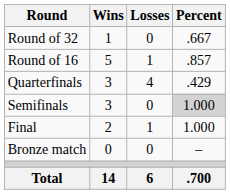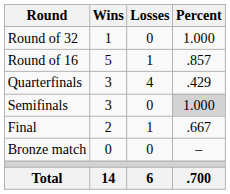Round of 32 | Percent: .667 -> 1.000
Final | Percent: 1.000 -> .667
